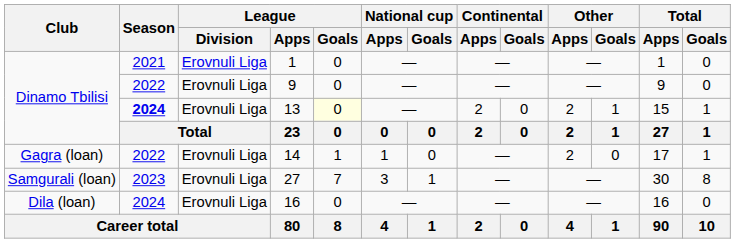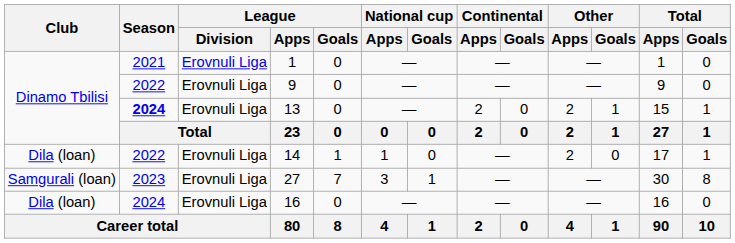13 | League / Goals: lightyellow background -> no background
14 | Club: Gagra (loan) -> Dila (loan)
